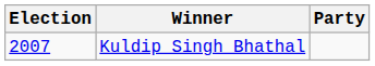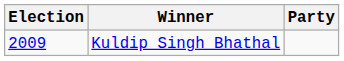Kuldip Singh Bhathal | Election: 2007 -> 2009
